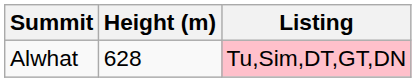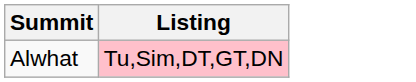- column: Height (m) | 628
